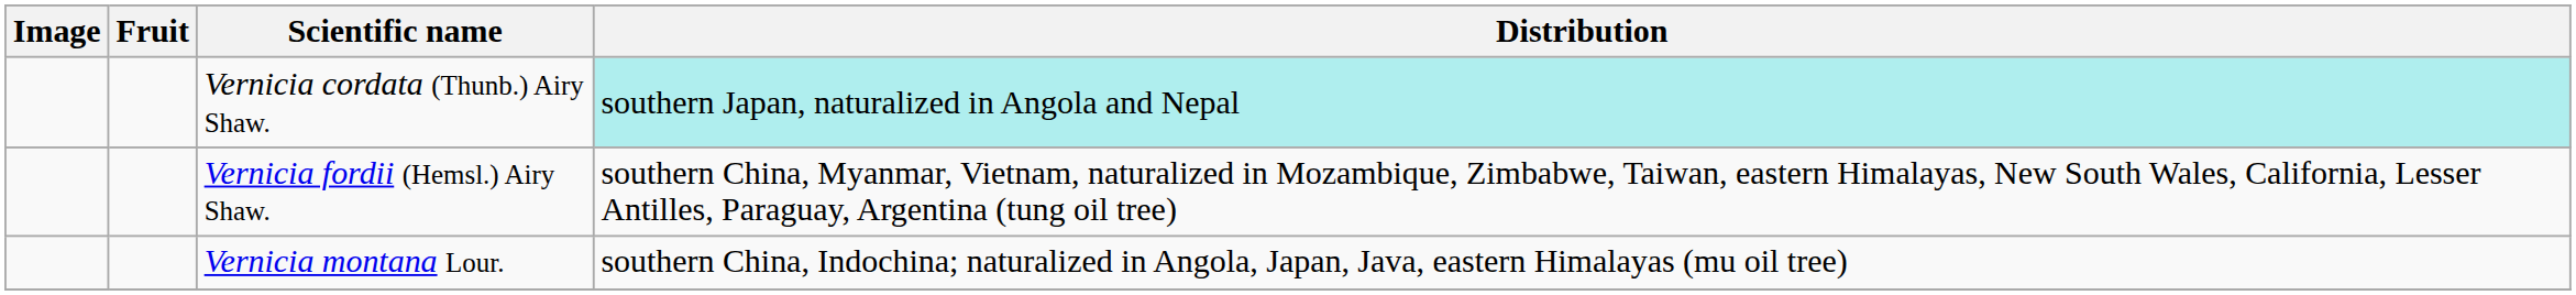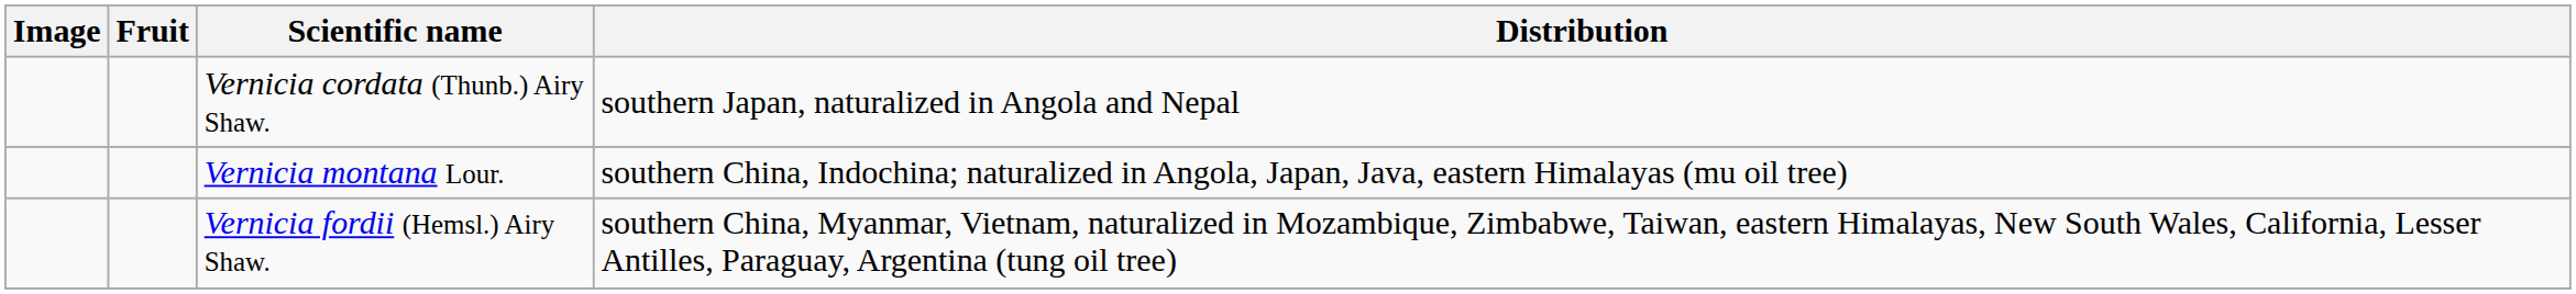Vernicia cordata (Thunb.) Airy Shaw. | Distribution: paleturquoise background -> no background
rows swapped: Vernicia fordii (Hemsl.) Airy Shaw. <-> Vernicia montana Lour.
